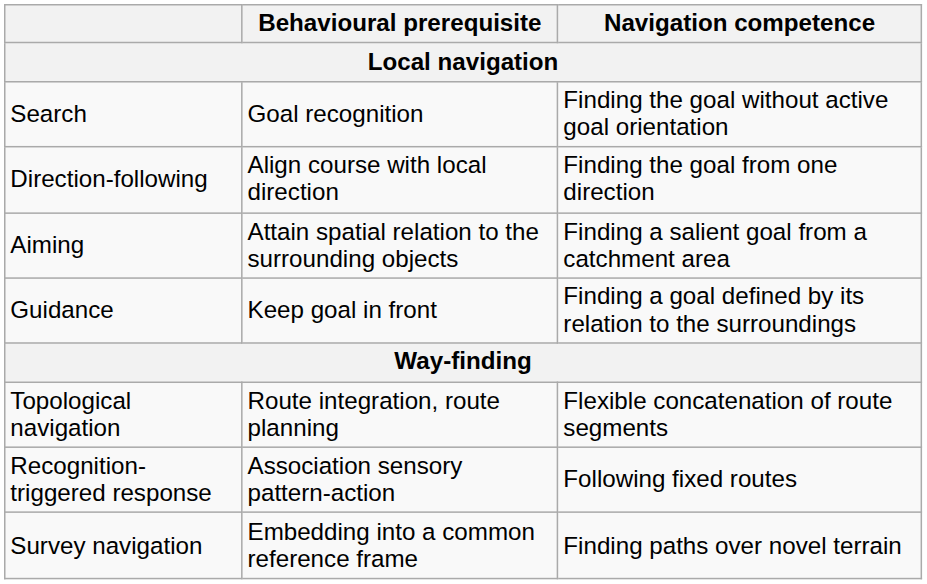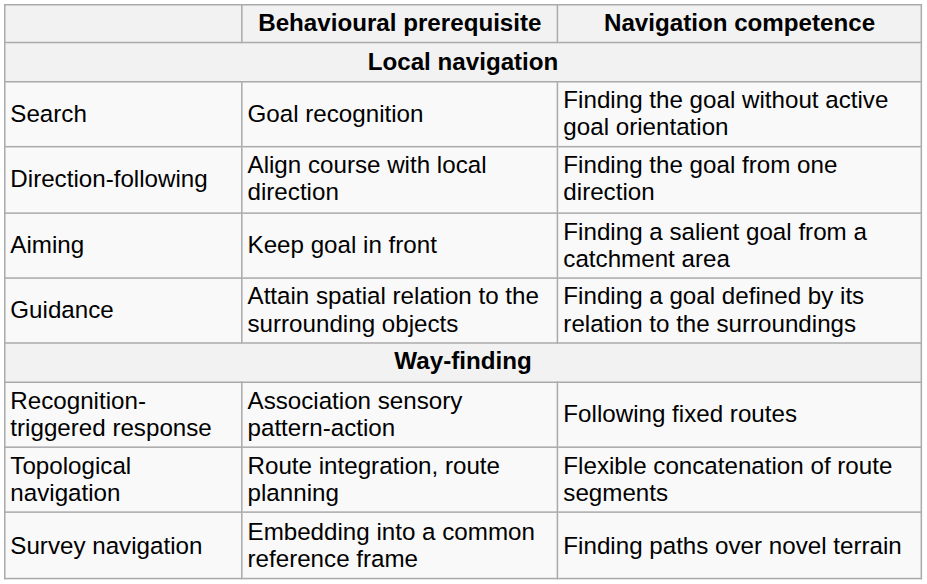Aiming | Behavioural prerequisite: Attain spatial relation to the surrounding objects -> Keep goal in front
Guidance | Behavioural prerequisite: Keep goal in front -> Attain spatial relation to the surrounding objects
rows swapped: Recognition-triggered response <-> Topological navigation
